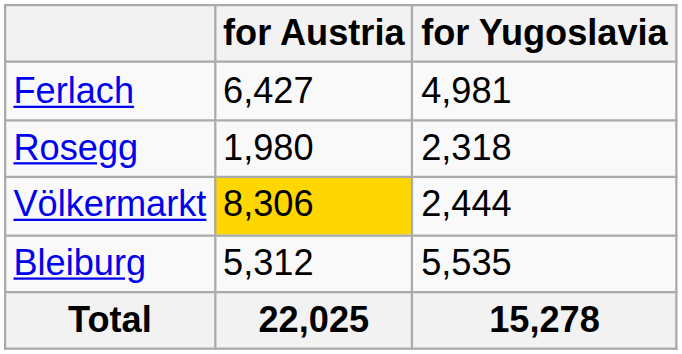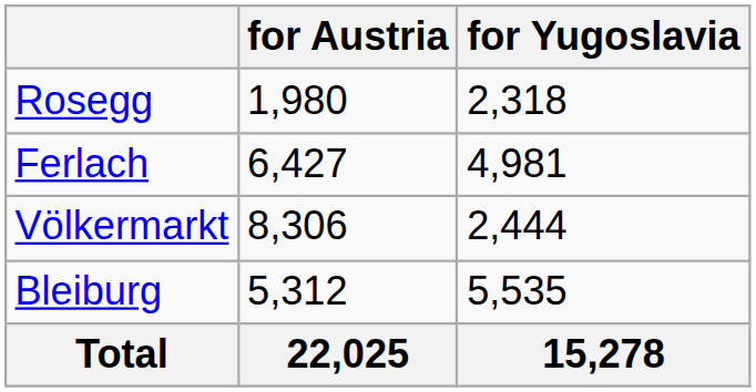rows swapped: Rosegg <-> Ferlach
Völkermarkt | for Austria: gold background -> no background
